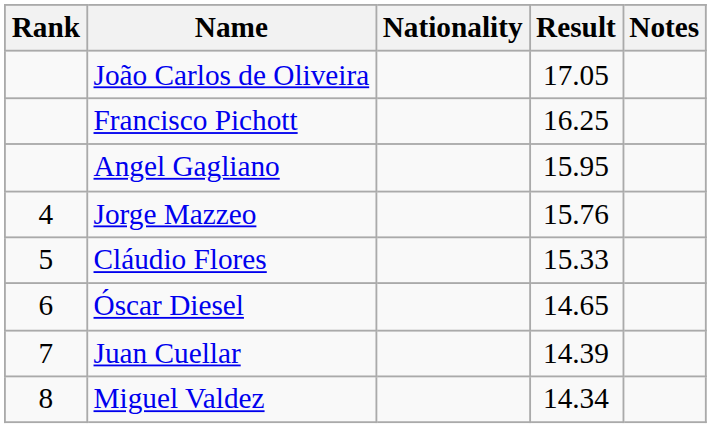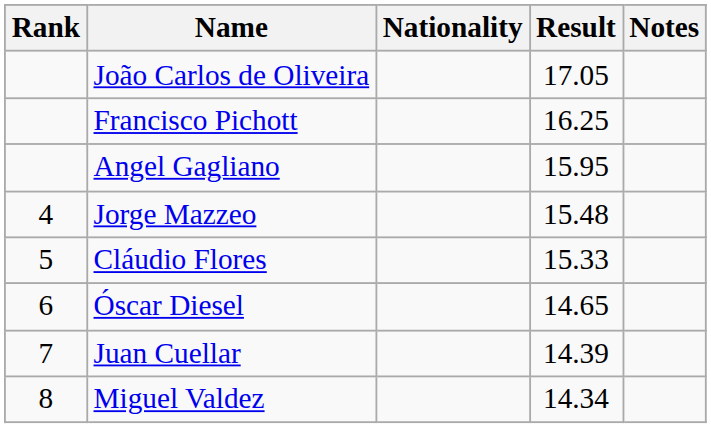Jorge Mazzeo | Result: 15.76 -> 15.48
